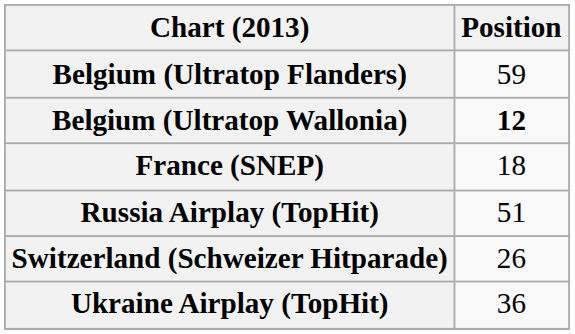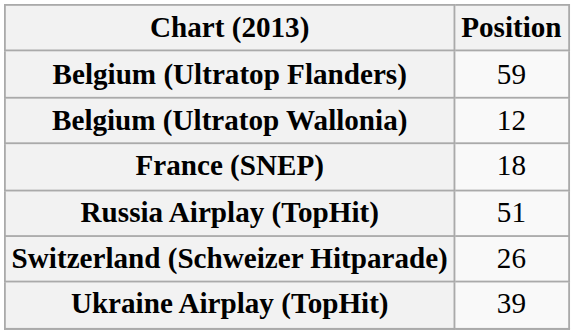Belgium (Ultratop Wallonia) | Position: bold -> normal
Ukraine Airplay (TopHit) | Position: 36 -> 39
